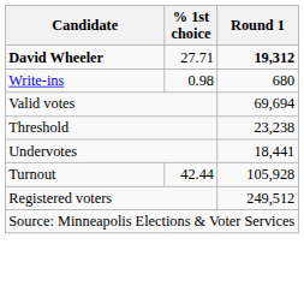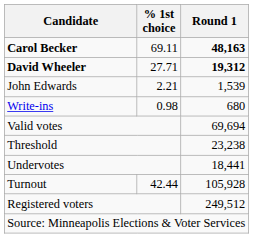+ row: Carol Becker | 69.11 | 48,163
+ row: John Edwards | 2.21 | 1,539
